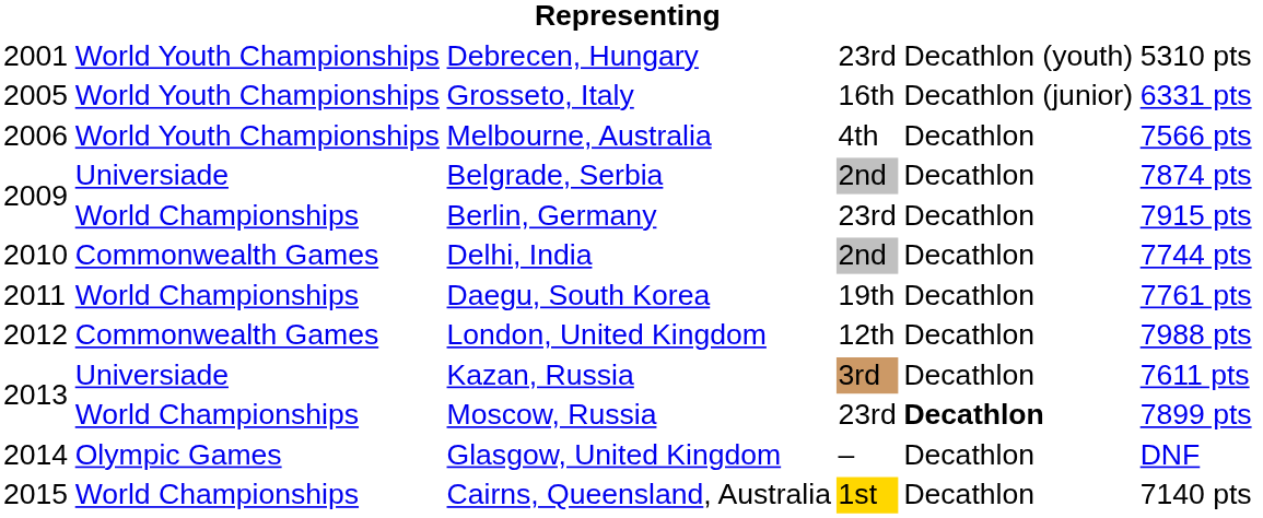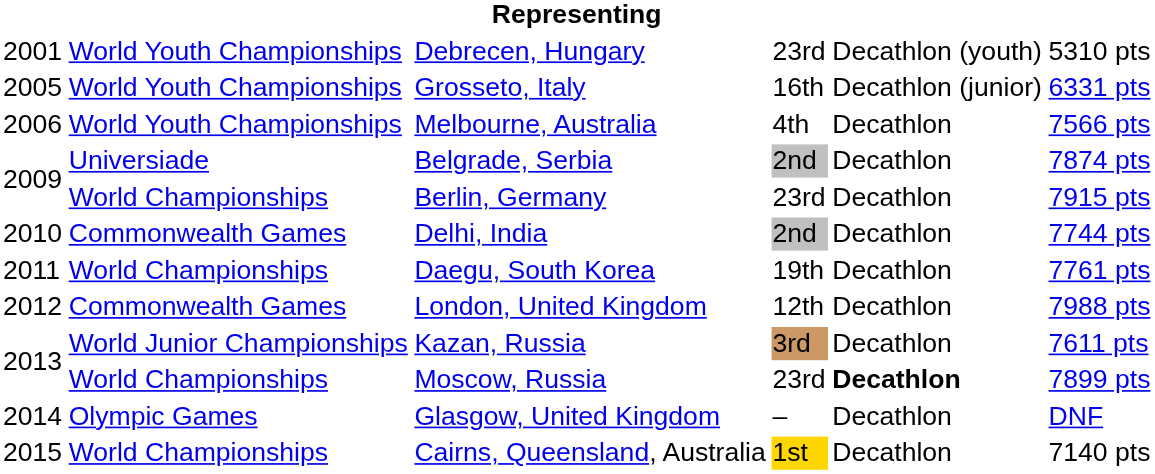Kazan, Russia | column 2: Universiade -> World Junior Championships
